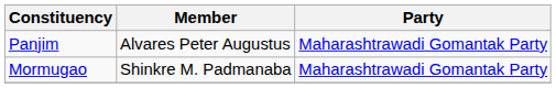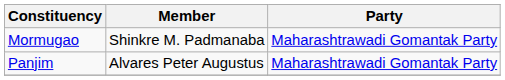rows swapped: Mormugao <-> Panjim
